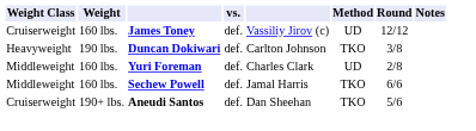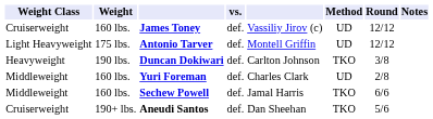+ row: Light Heavyweight | 175 lbs. | Antonio Tarver | def. | Montell Griffin | UD | 12/12
